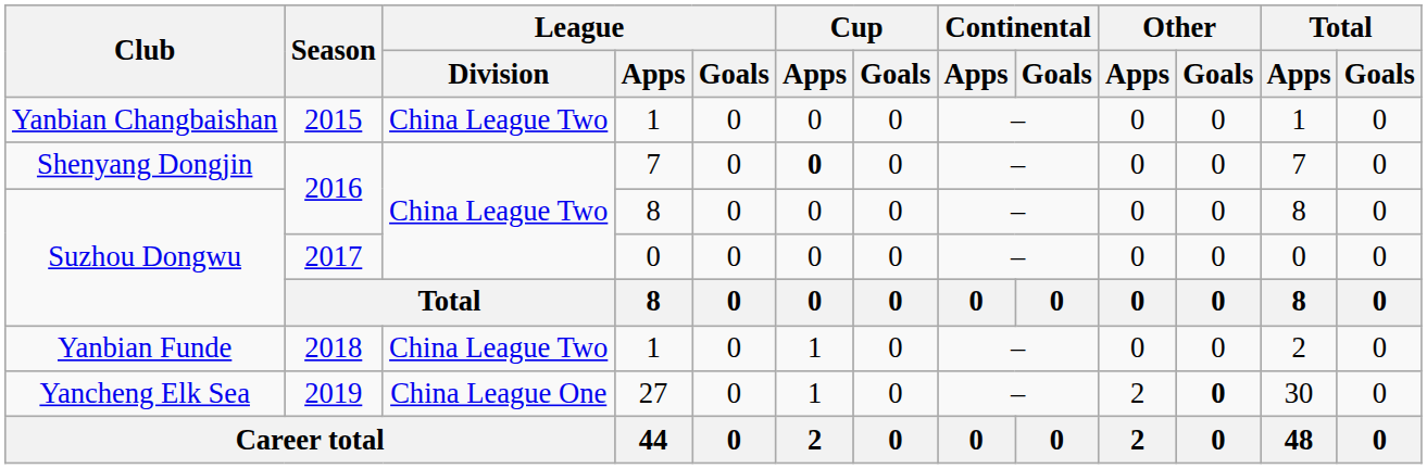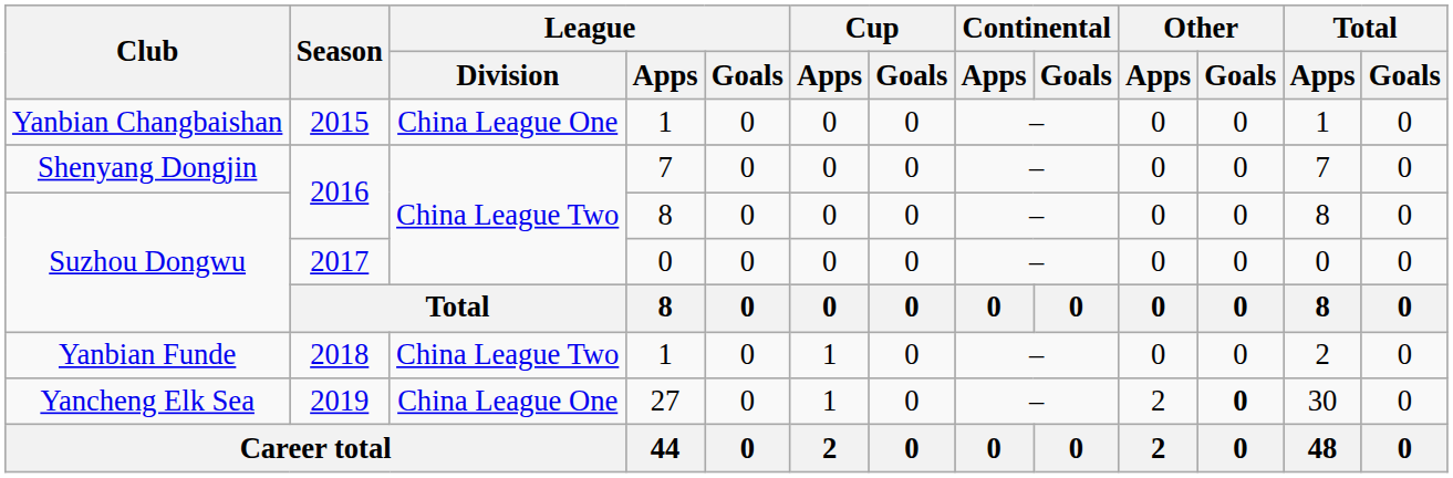Yanbian Changbaishan | League / Division: China League Two -> China League One
Shenyang Dongjin | Cup / Apps: bold -> normal
